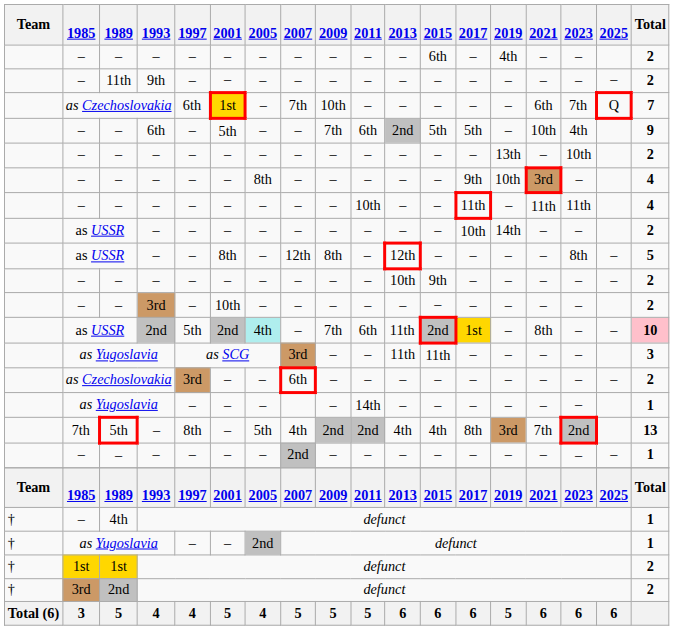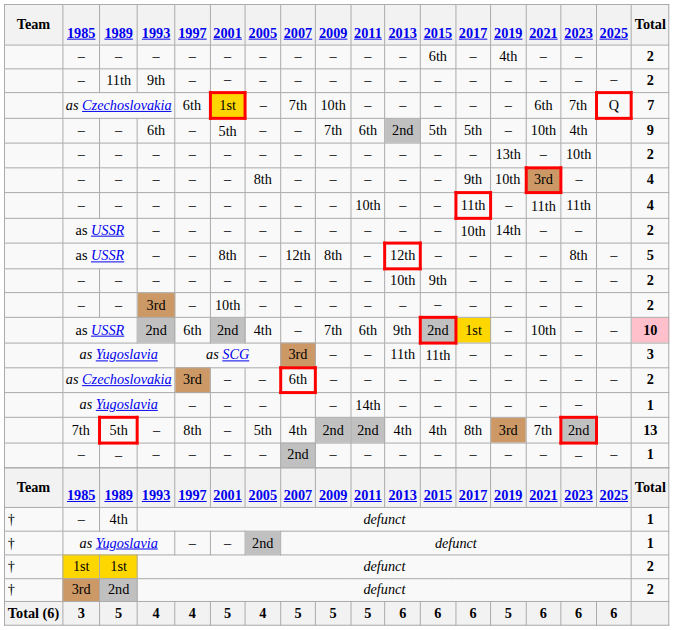as USSR / 2nd | 1997: 5th -> 6th
as USSR / 2nd | 2005: paleturquoise background -> no background
as USSR / 2nd | 2013: 11th -> 9th
as USSR / 2nd | 2021: 8th -> 10th
